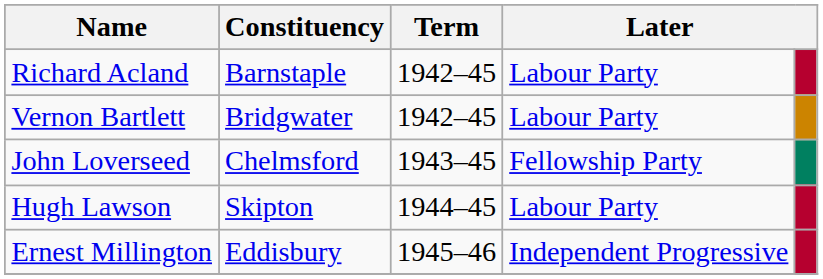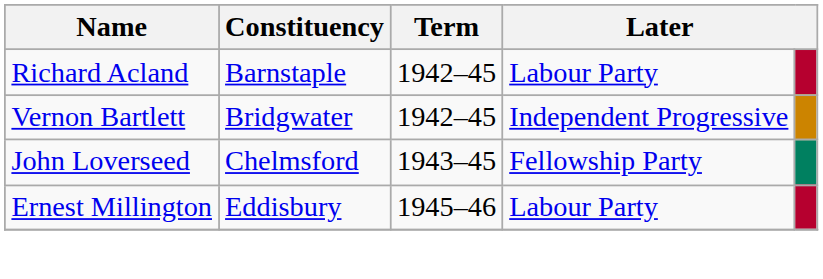Vernon Bartlett | column 4: Labour Party -> Independent Progressive
- row: Hugh Lawson | Skipton | 1944–45 | Labour Party
Ernest Millington | column 4: Independent Progressive -> Labour Party
